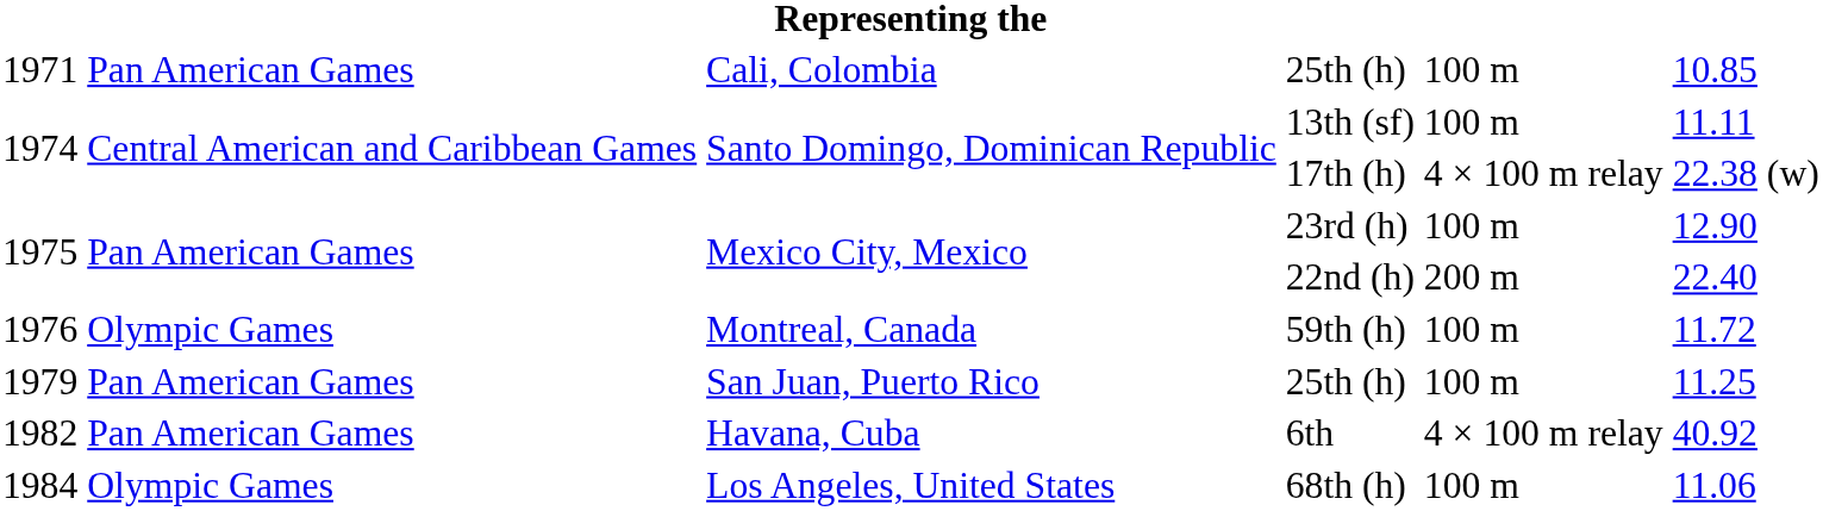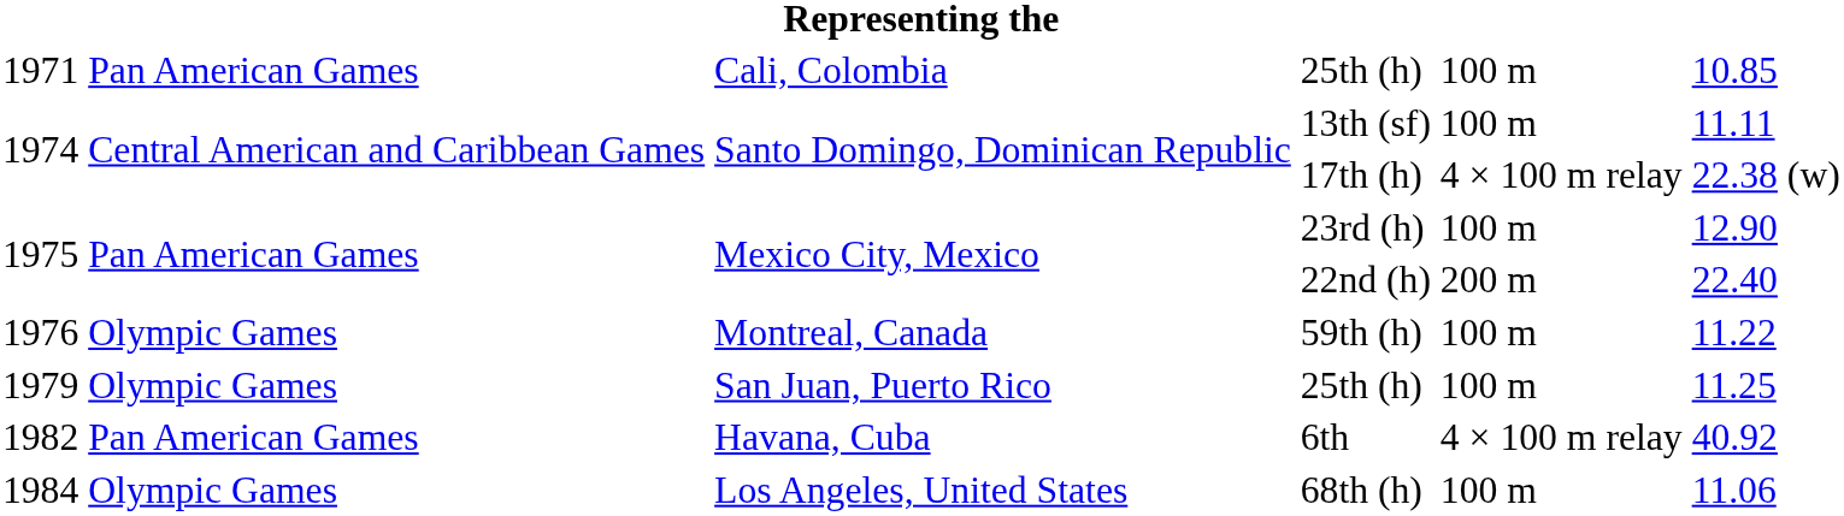59th (h) | column 6: 11.72 -> 11.22
1979 / 25th (h) | column 2: Pan American Games -> Olympic Games
